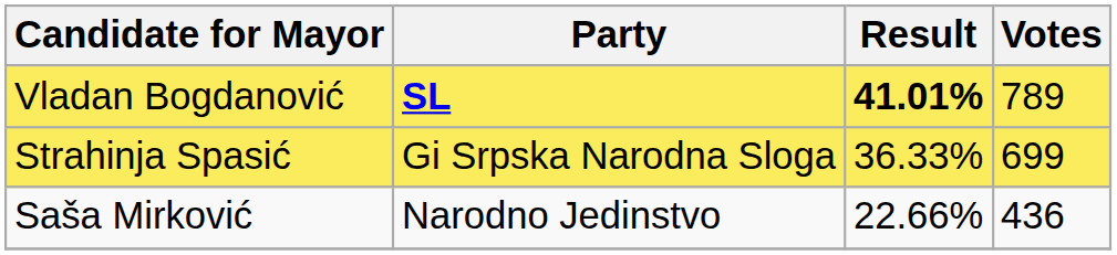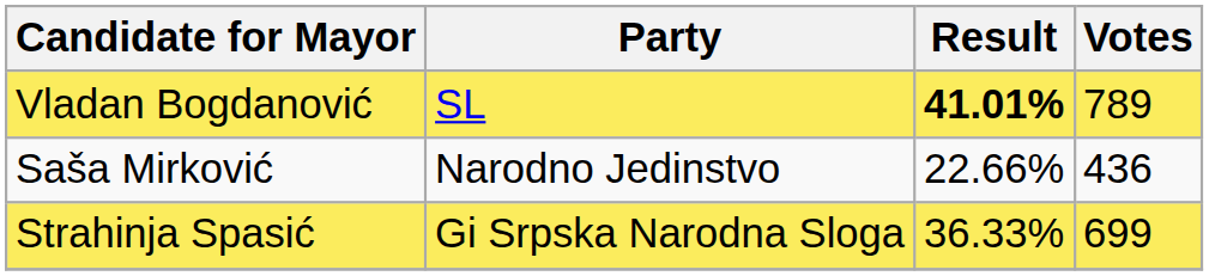Vladan Bogdanović | Party: bold -> normal
rows swapped: Strahinja Spasić <-> Saša Mirković
